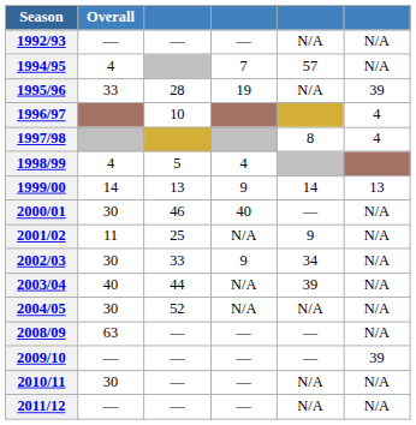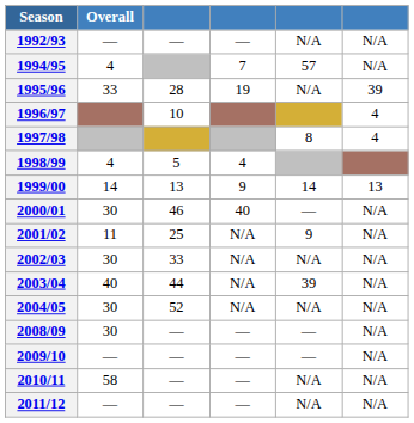2002/03 | column 4: 9 -> N/A
2002/03 | column 5: 34 -> N/A
2008/09 | Overall: 63 -> 30
2009/10 | column 6: 39 -> N/A
2010/11 | Overall: 30 -> 58
